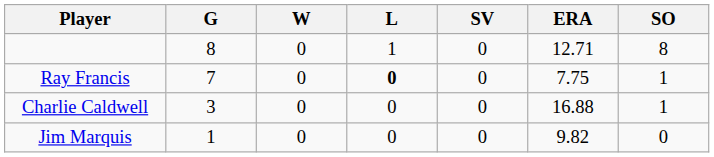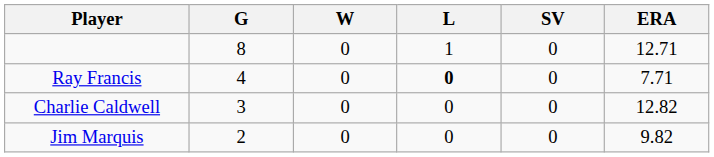- column: SO | 8 | 1 | 1 | 0
Ray Francis | G: 7 -> 4
Ray Francis | ERA: 7.75 -> 7.71
Charlie Caldwell | ERA: 16.88 -> 12.82
Jim Marquis | G: 1 -> 2
